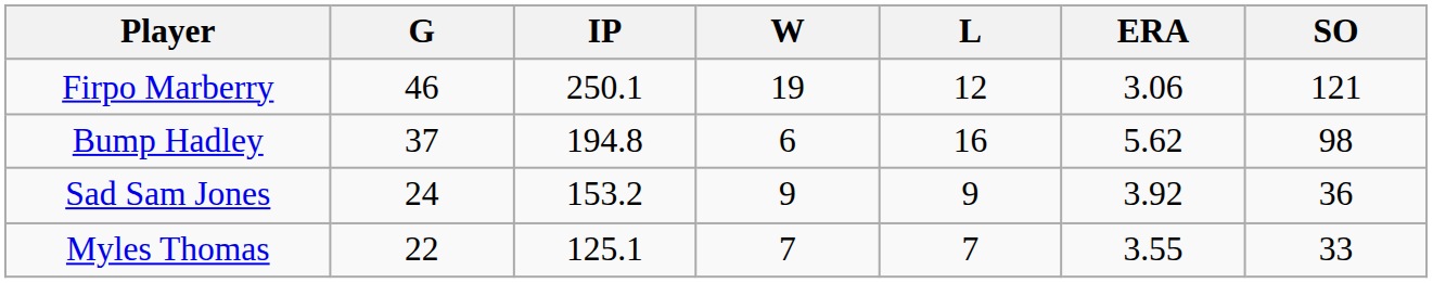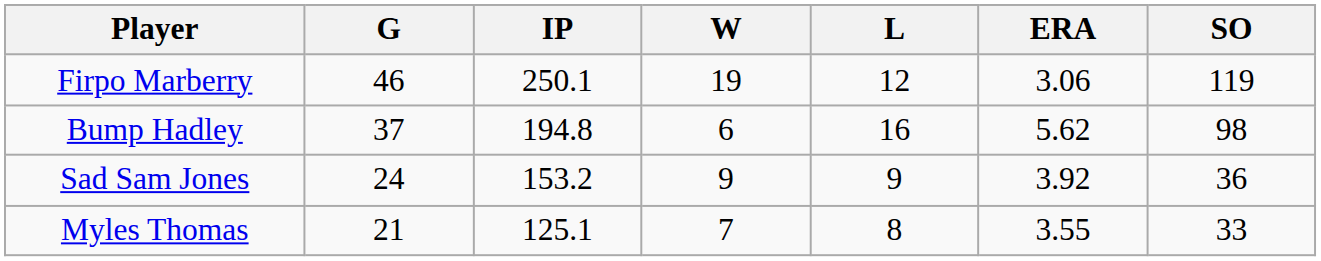Firpo Marberry | SO: 121 -> 119
Myles Thomas | G: 22 -> 21
Myles Thomas | L: 7 -> 8
